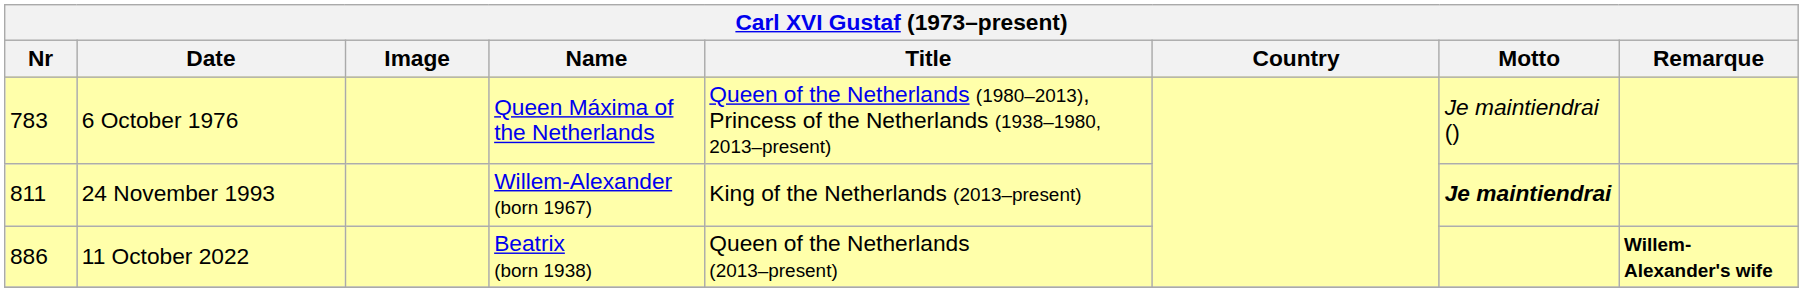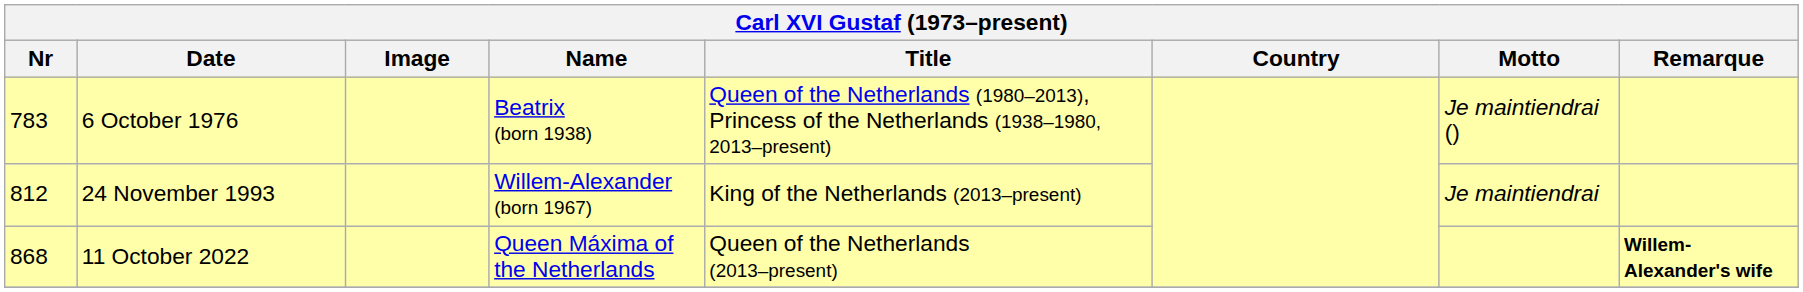6 October 1976 | Name: Queen Máxima of the Netherlands -> Beatrix (born 1938)
24 November 1993 | Nr: 811 -> 812
24 November 1993 | Motto: bold -> normal
11 October 2022 | Nr: 886 -> 868
11 October 2022 | Name: Beatrix (born 1938) -> Queen Máxima of the Netherlands
